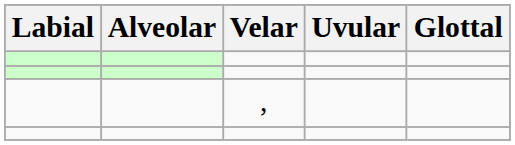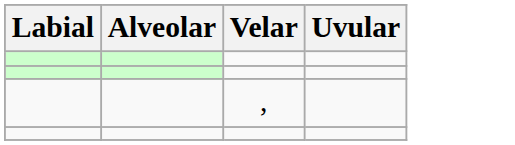- column: Glottal
